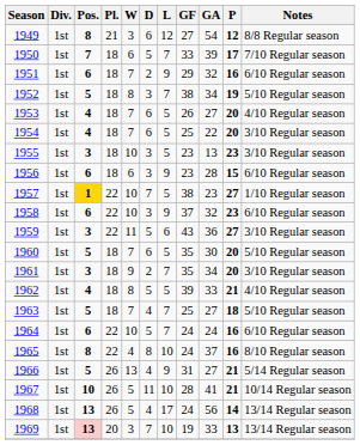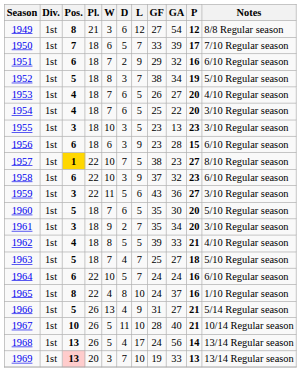1957 | Notes: 1/10 Regular season -> 8/10 Regular season
1965 | Notes: 8/10 Regular season -> 1/10 Regular season
1967 | GA: 41 -> 40
